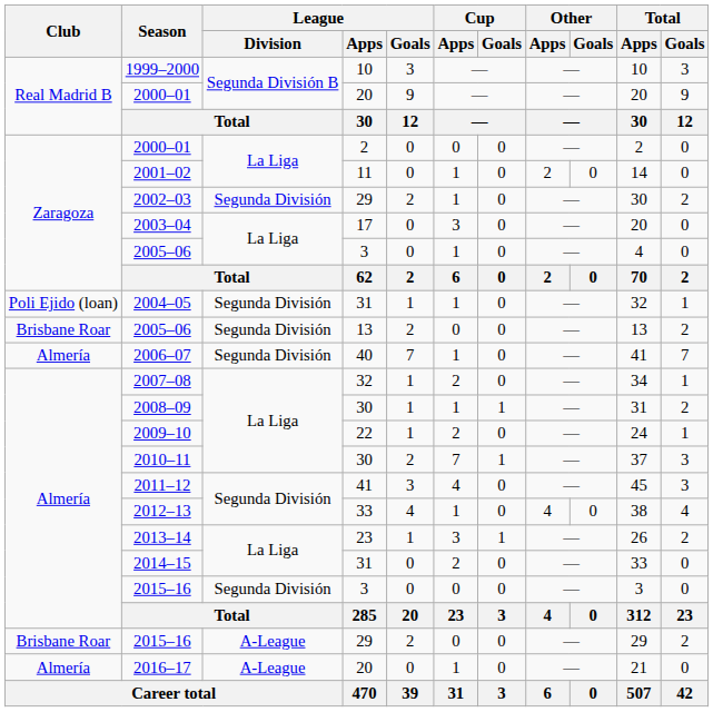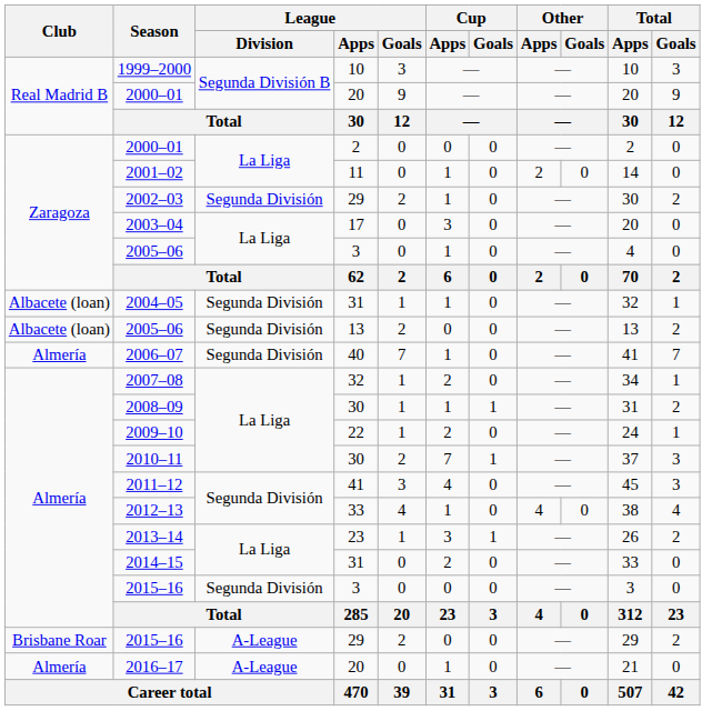2004–05 | Club: Poli Ejido (loan) -> Albacete (loan)
2005–06 / 13 | Club: Brisbane Roar -> Albacete (loan)
